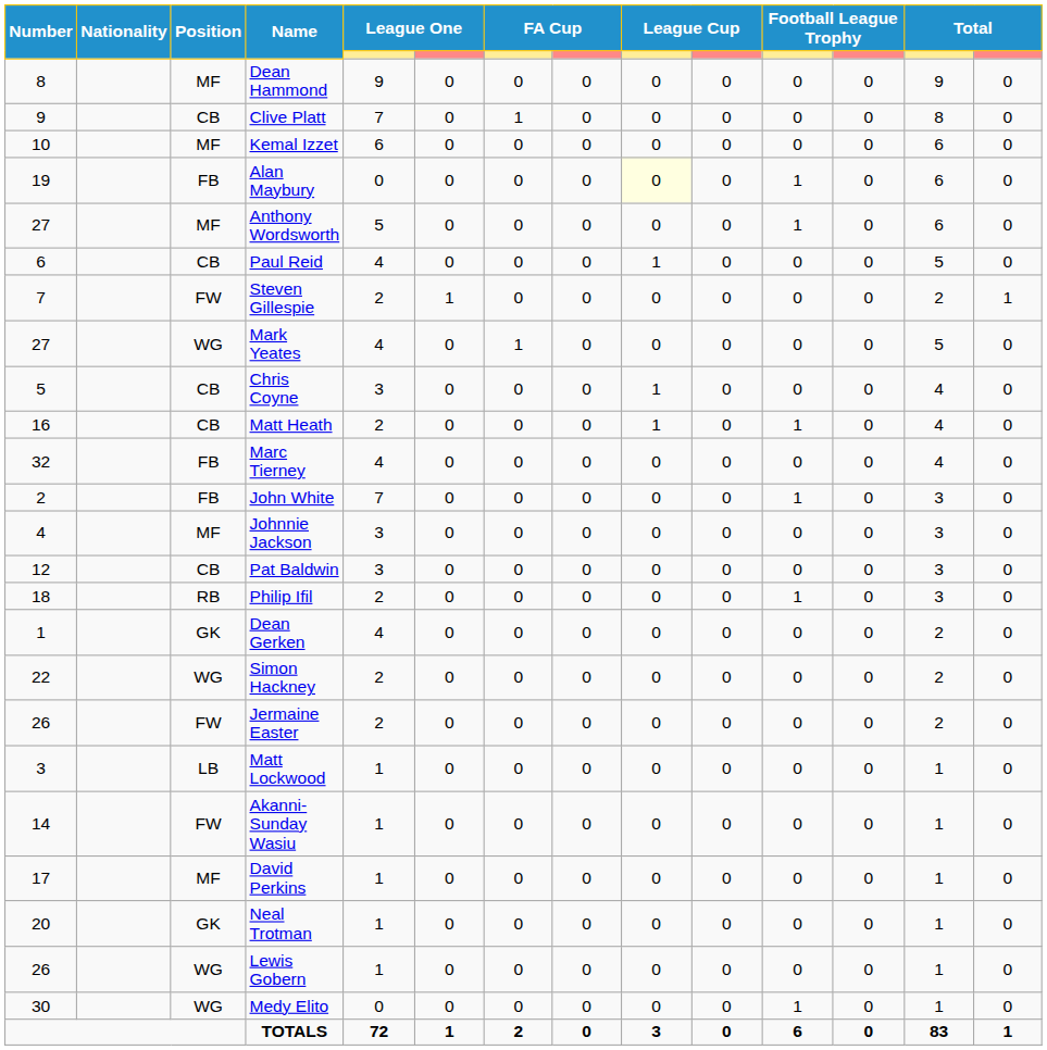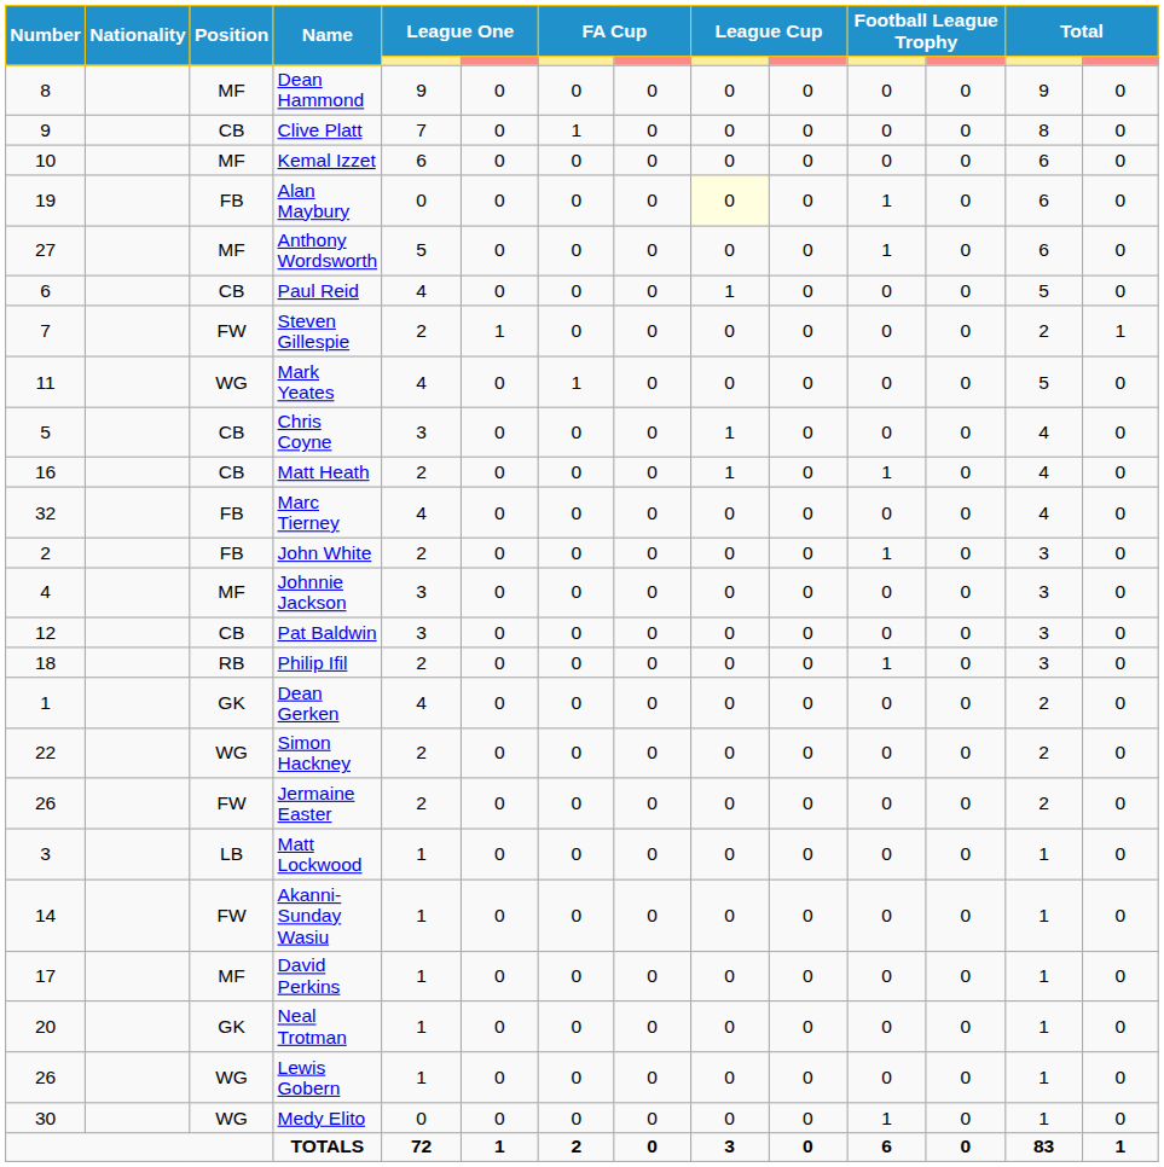Mark Yeates | Number: 27 -> 11
John White | column 5: 7 -> 2
